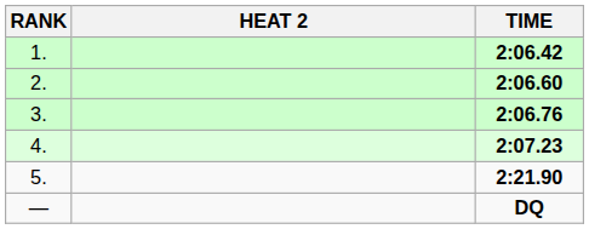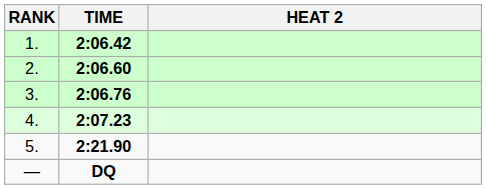columns swapped: HEAT 2 <-> TIME
